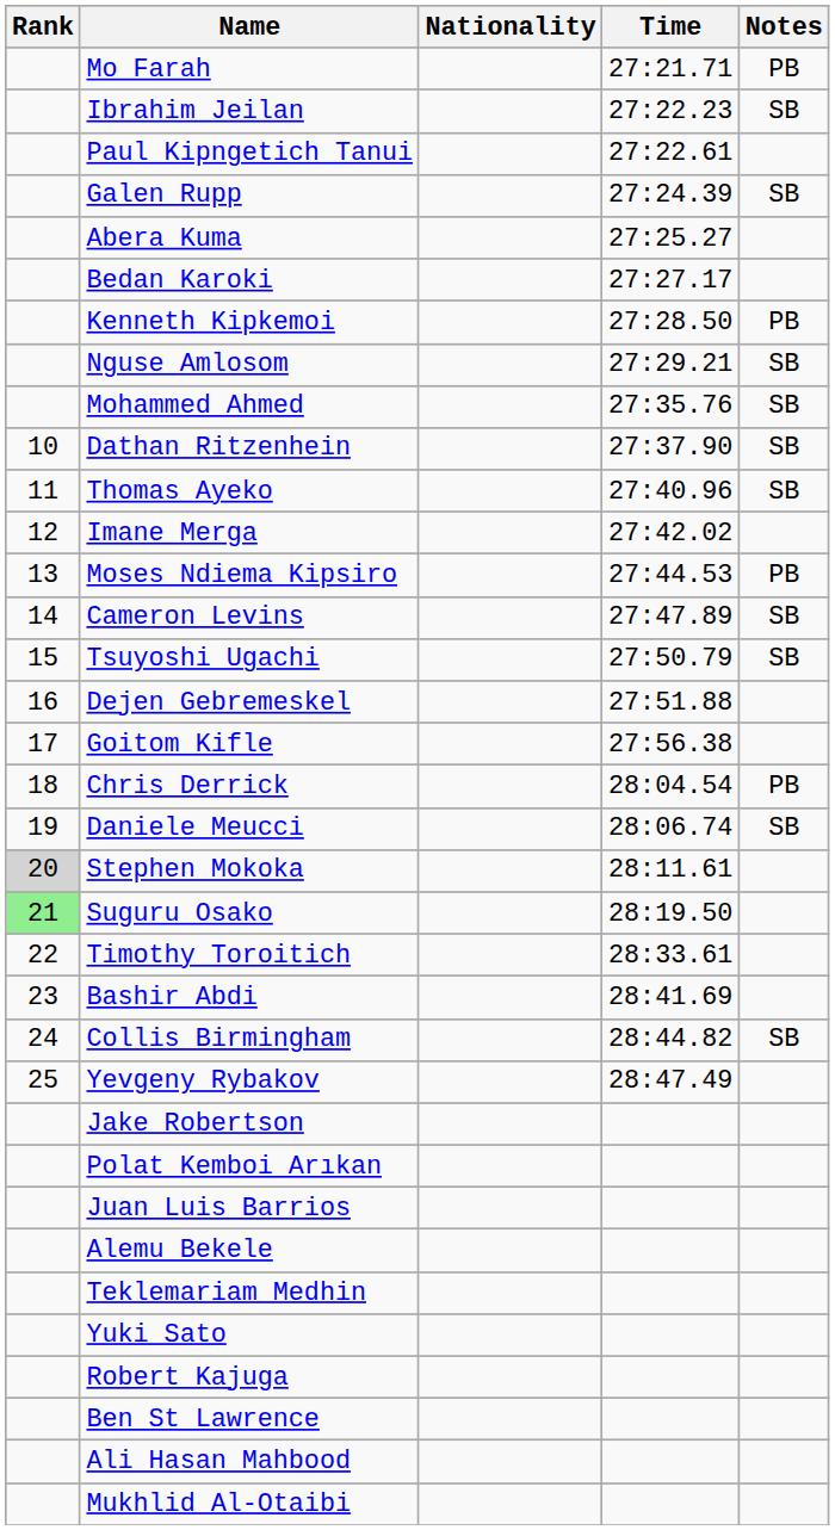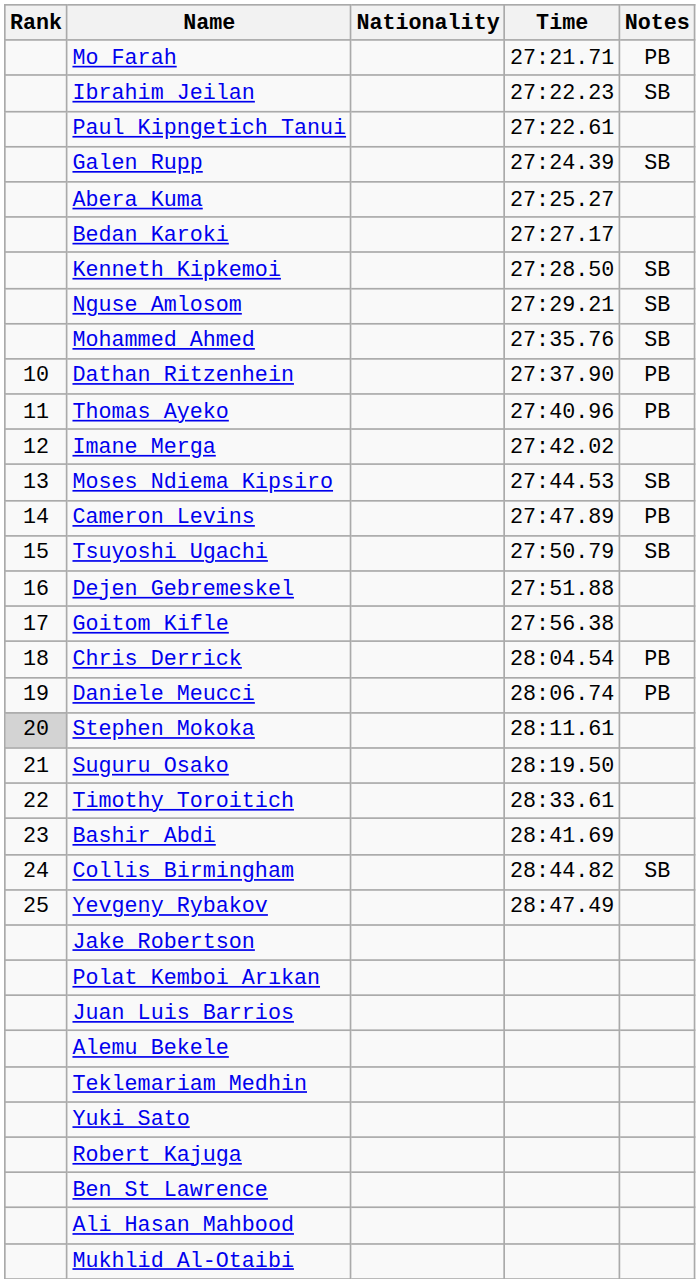Kenneth Kipkemoi | Notes: PB -> SB
Dathan Ritzenhein | Notes: SB -> PB
Thomas Ayeko | Notes: SB -> PB
Moses Ndiema Kipsiro | Notes: PB -> SB
Cameron Levins | Notes: SB -> PB
Daniele Meucci | Notes: SB -> PB
Suguru Osako | Rank: lightgreen background -> no background
